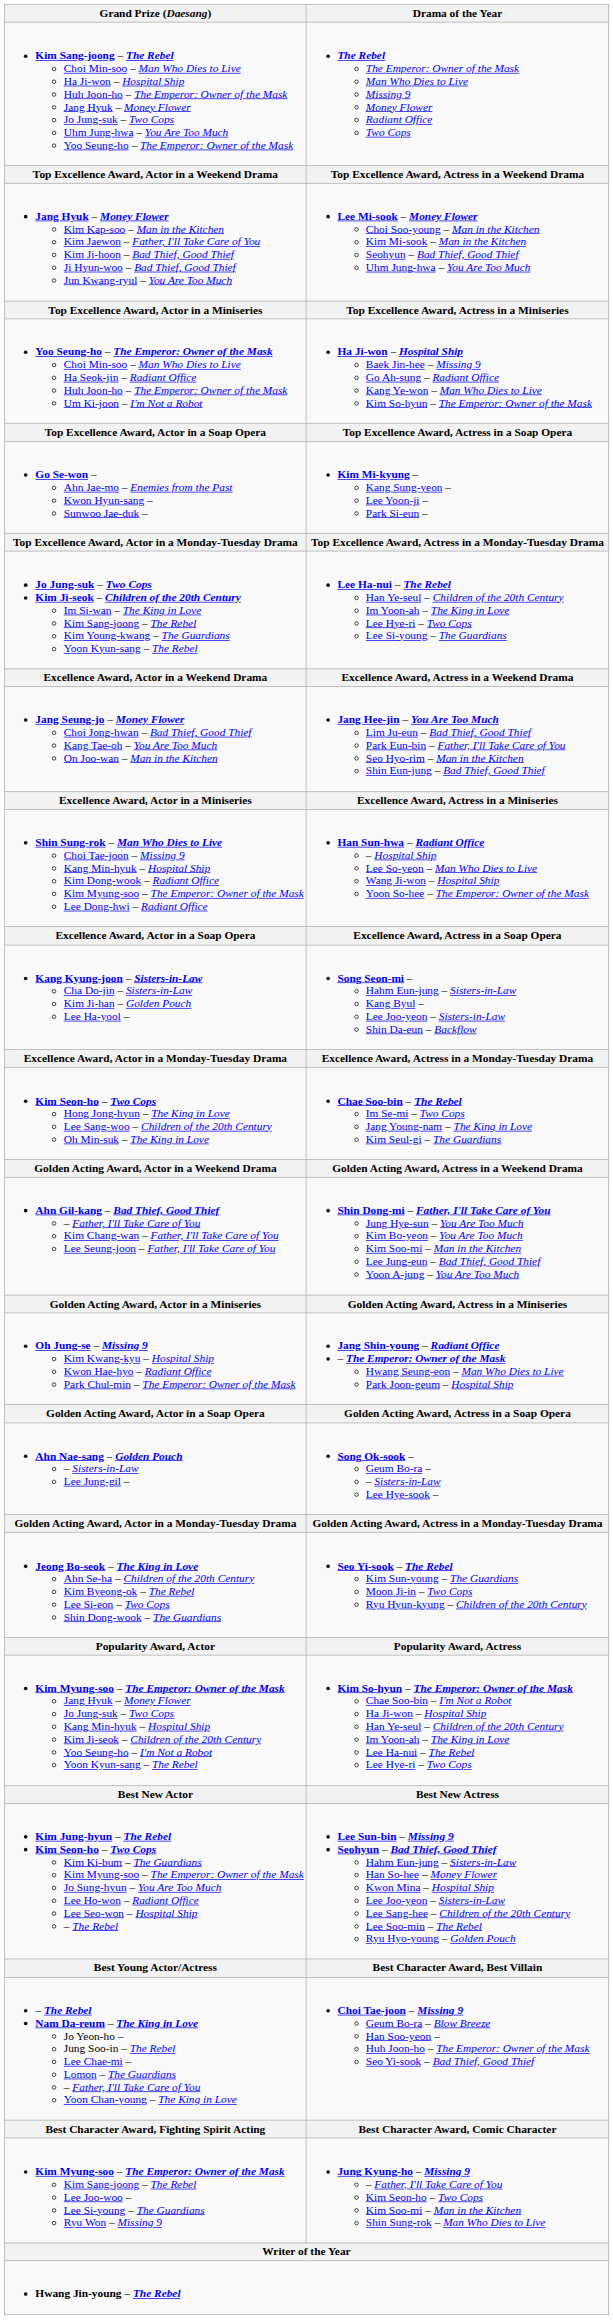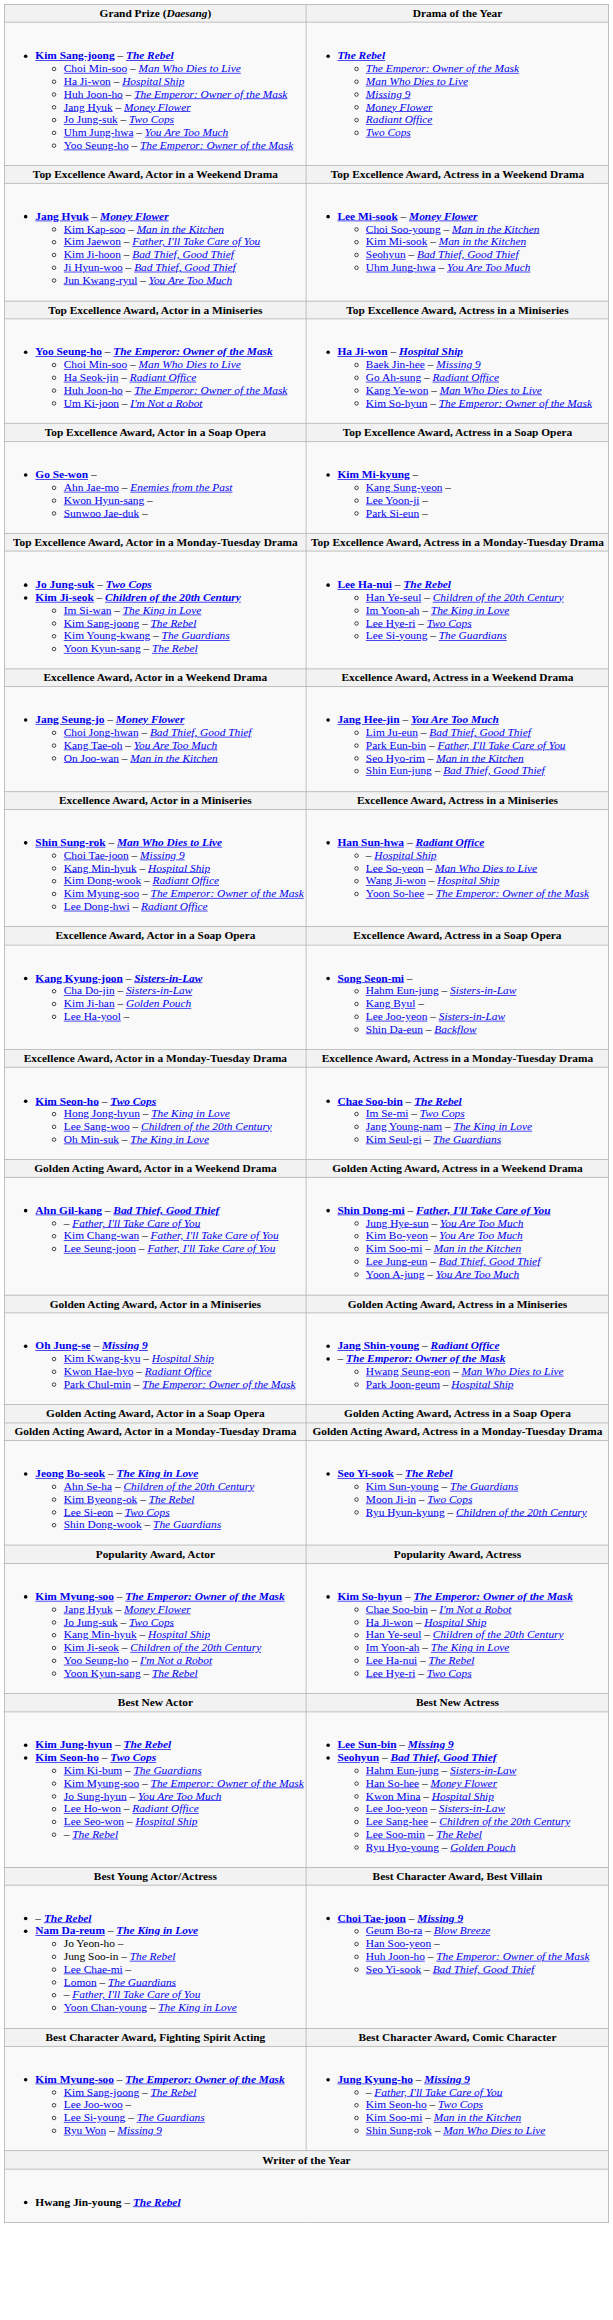- row: Ahn Nae-sang – Golden Pouch – Sisters-in-Law Lee Jung-gil – | Song Ok-sook – Geum Bo-ra – – Sisters-in-Law Lee Hye-sook –
